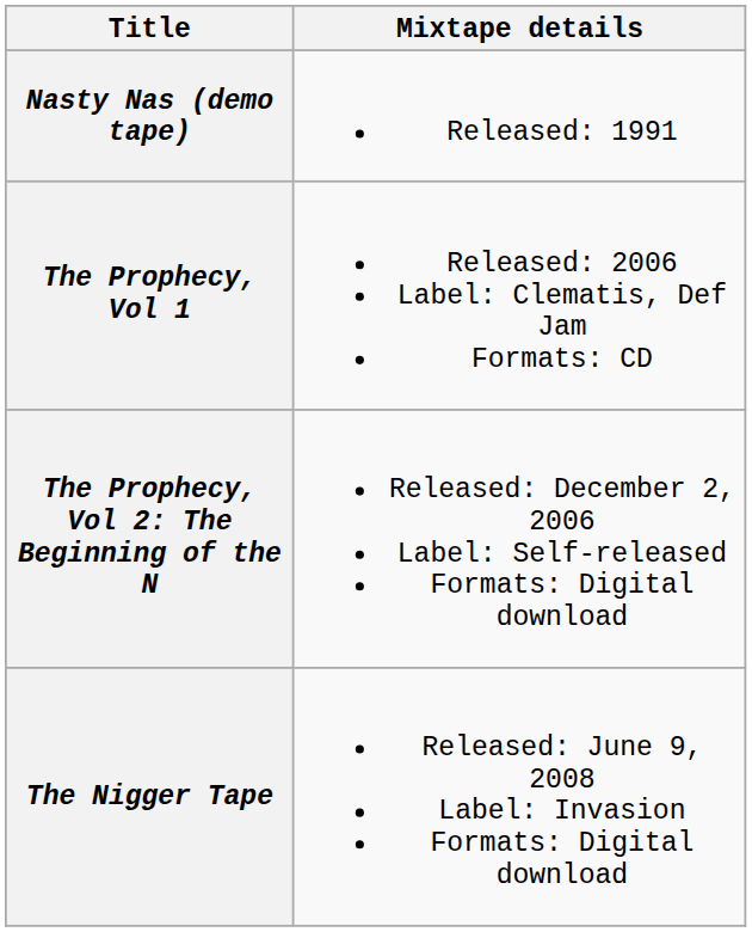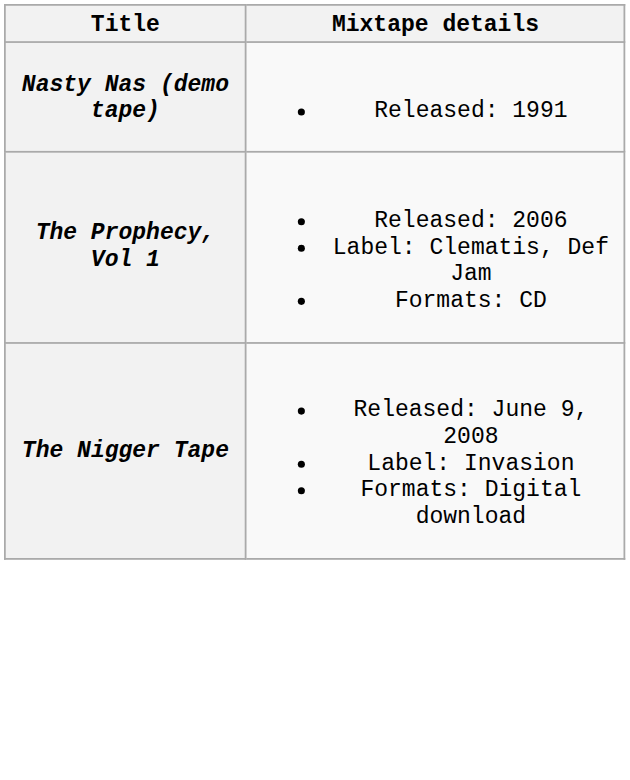- row: The Prophecy, Vol 2: The Beginning of the N | Released: December 2, 2006 Label: Self-released Formats: Digital download
